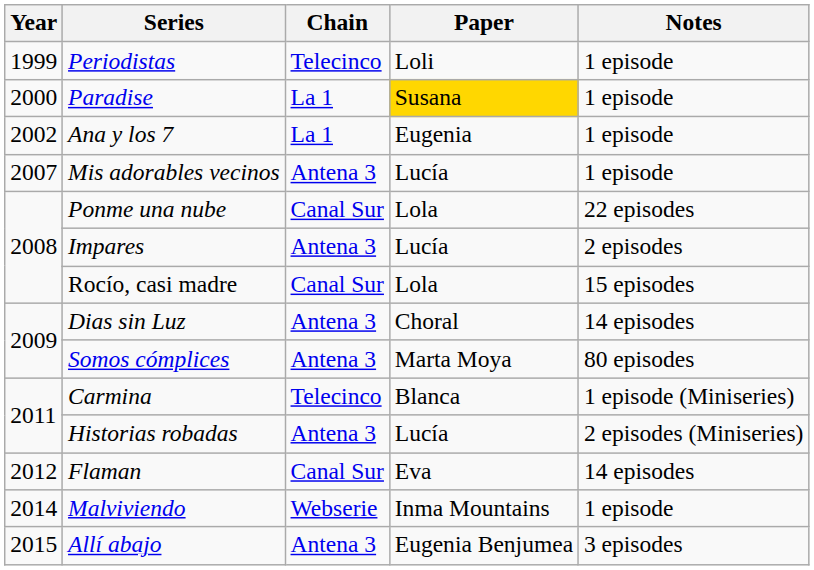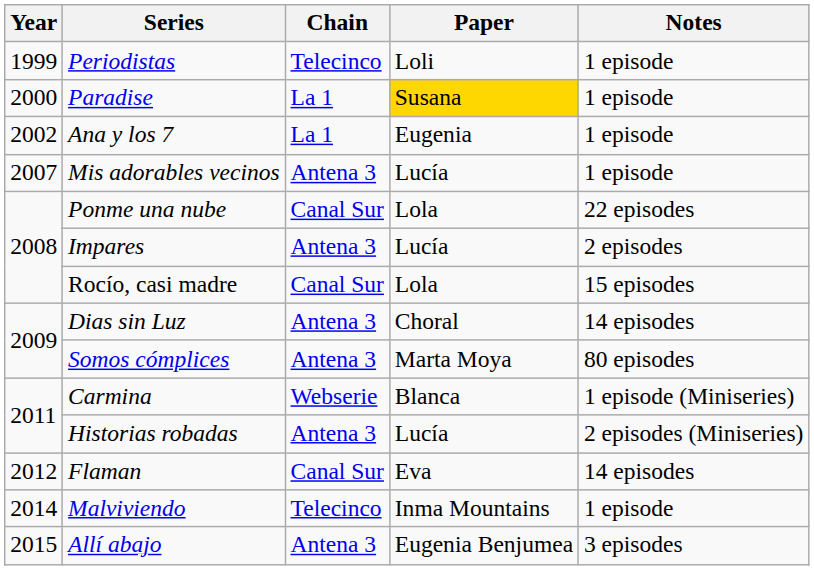Carmina | Chain: Telecinco -> Webserie
Malviviendo | Chain: Webserie -> Telecinco
